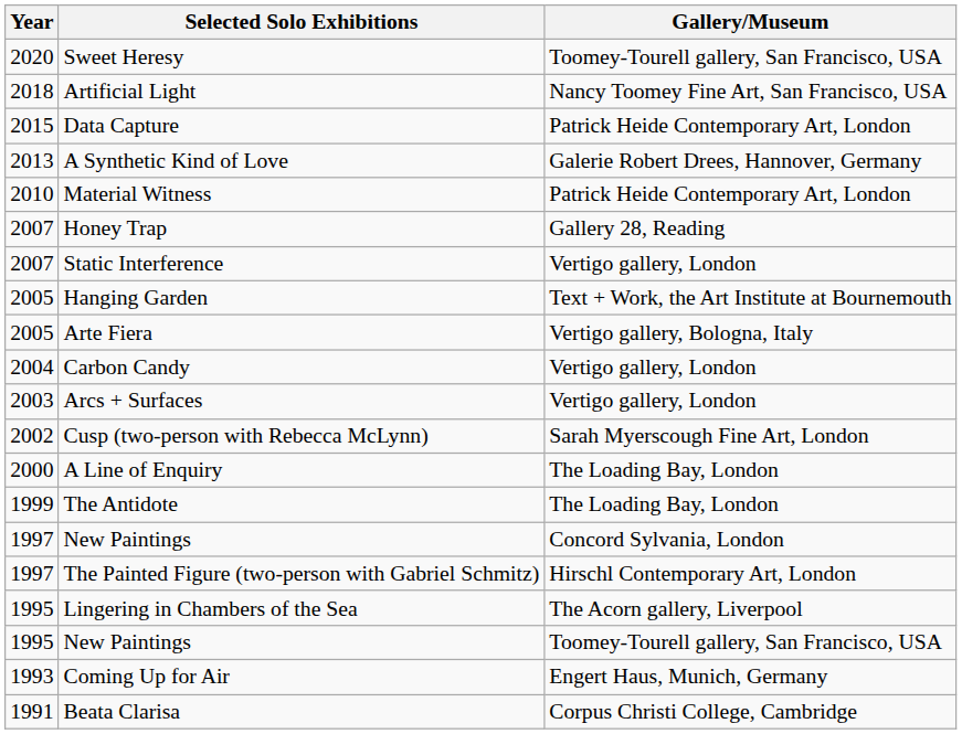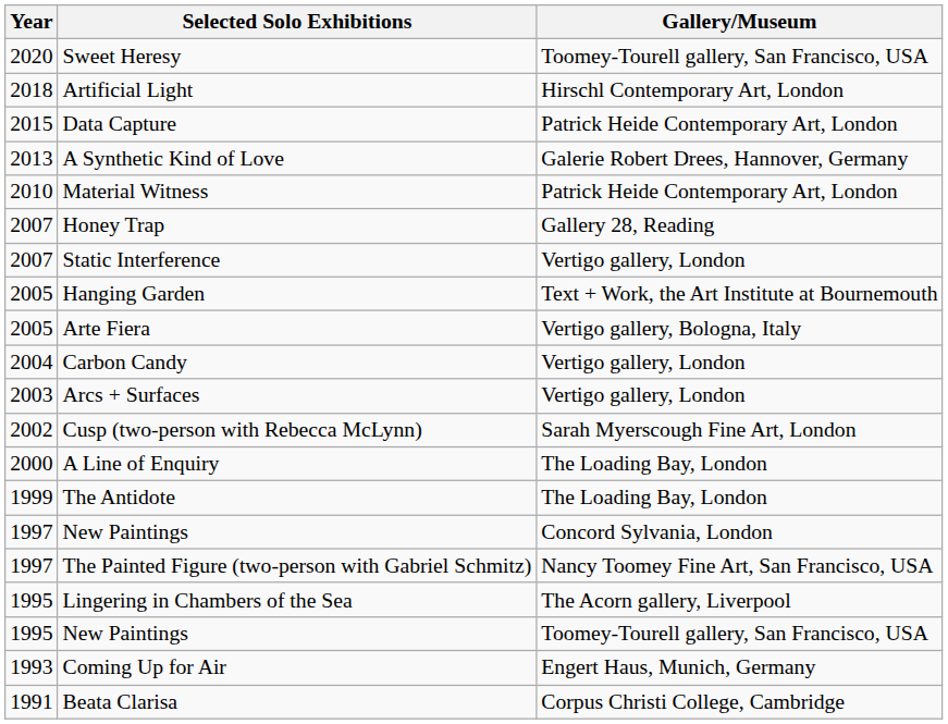Artificial Light | Gallery/Museum: Nancy Toomey Fine Art, San Francisco, USA -> Hirschl Contemporary Art, London
The Painted Figure (two-person with Gabriel Schmitz) | Gallery/Museum: Hirschl Contemporary Art, London -> Nancy Toomey Fine Art, San Francisco, USA
